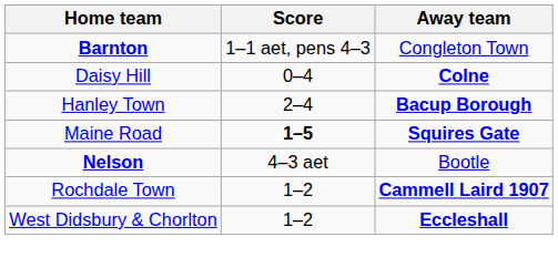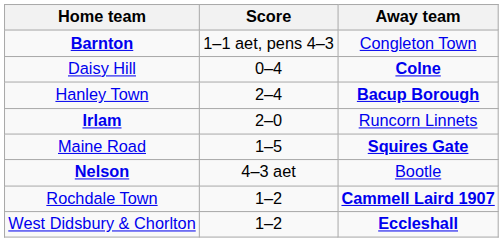+ row: Irlam | 2–0 | Runcorn Linnets
Maine Road | Score: bold -> normal
